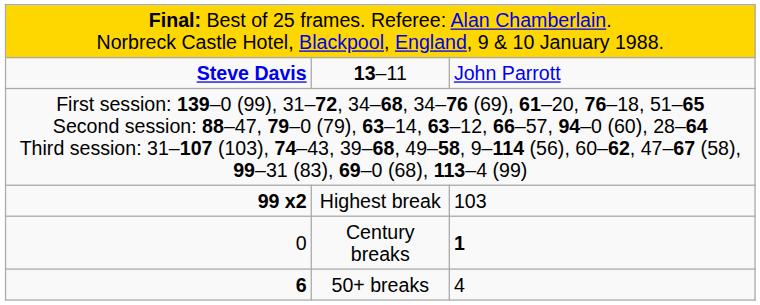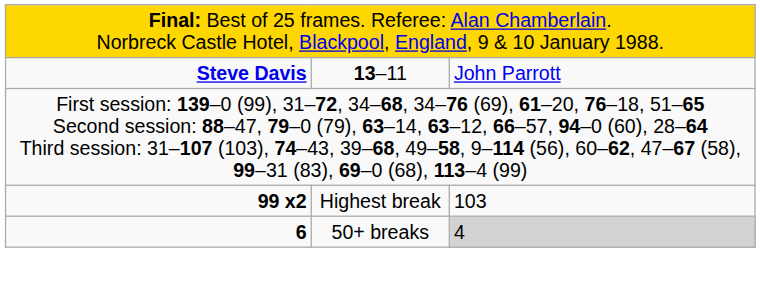- row: 0 | Century breaks | 1
50+ breaks | column 3: no background -> lightgrey background
